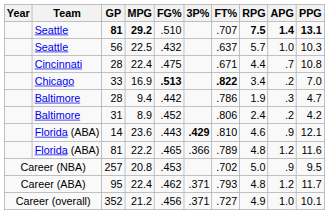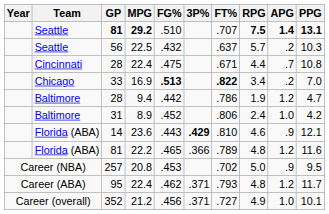22.5 | APG: 1.0 -> .2
9.4 | APG: .3 -> 1.2
8.9 | APG: .2 -> 1.0
